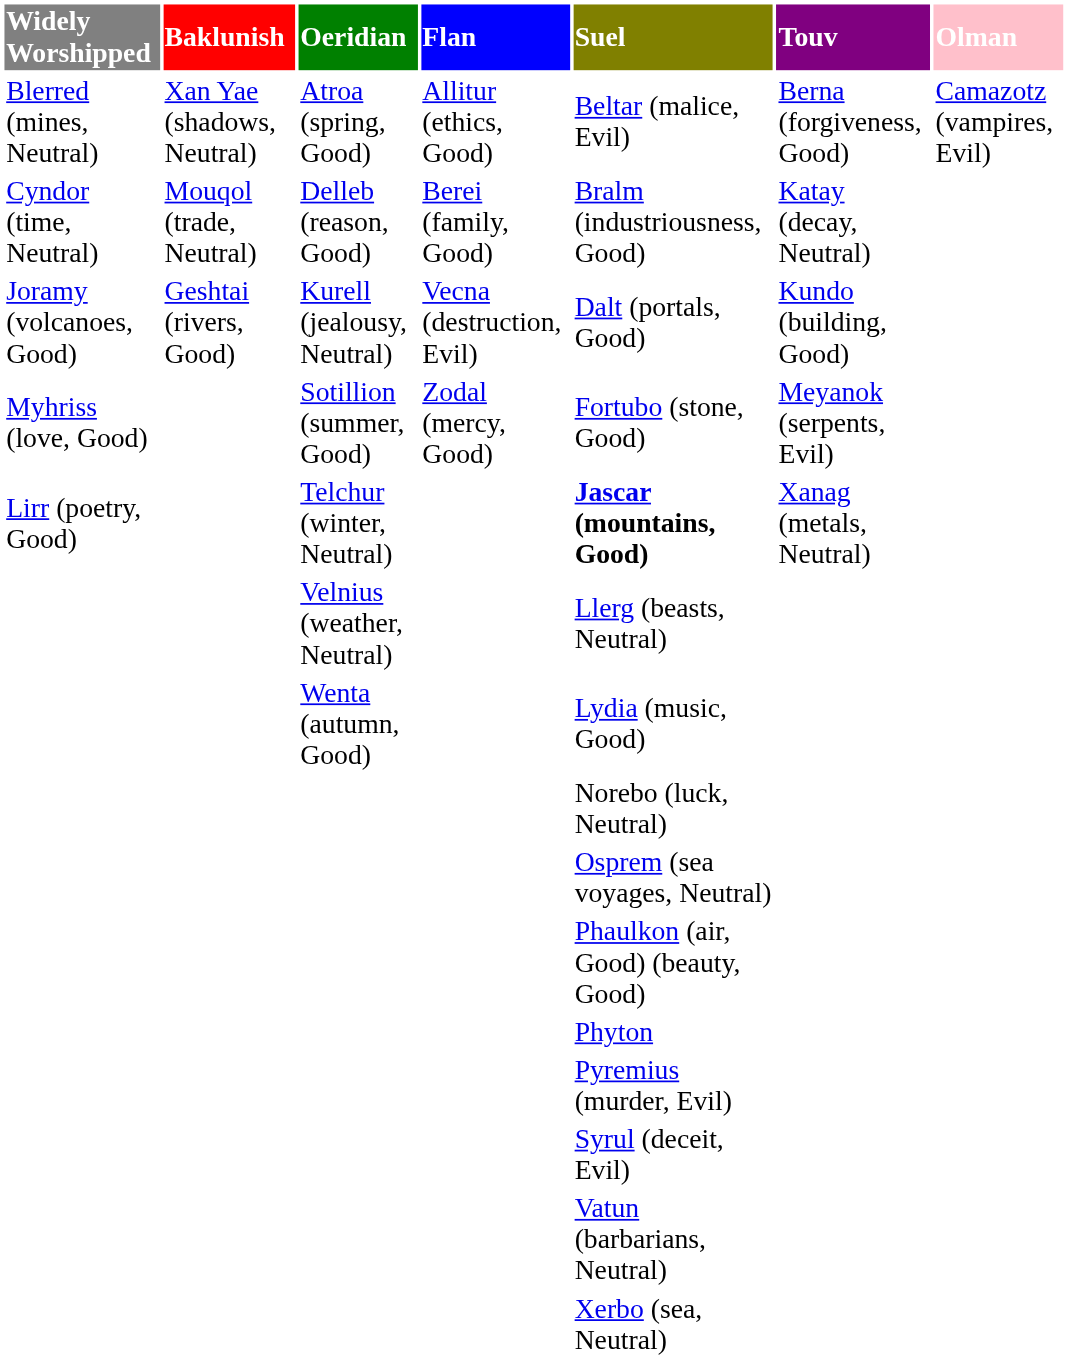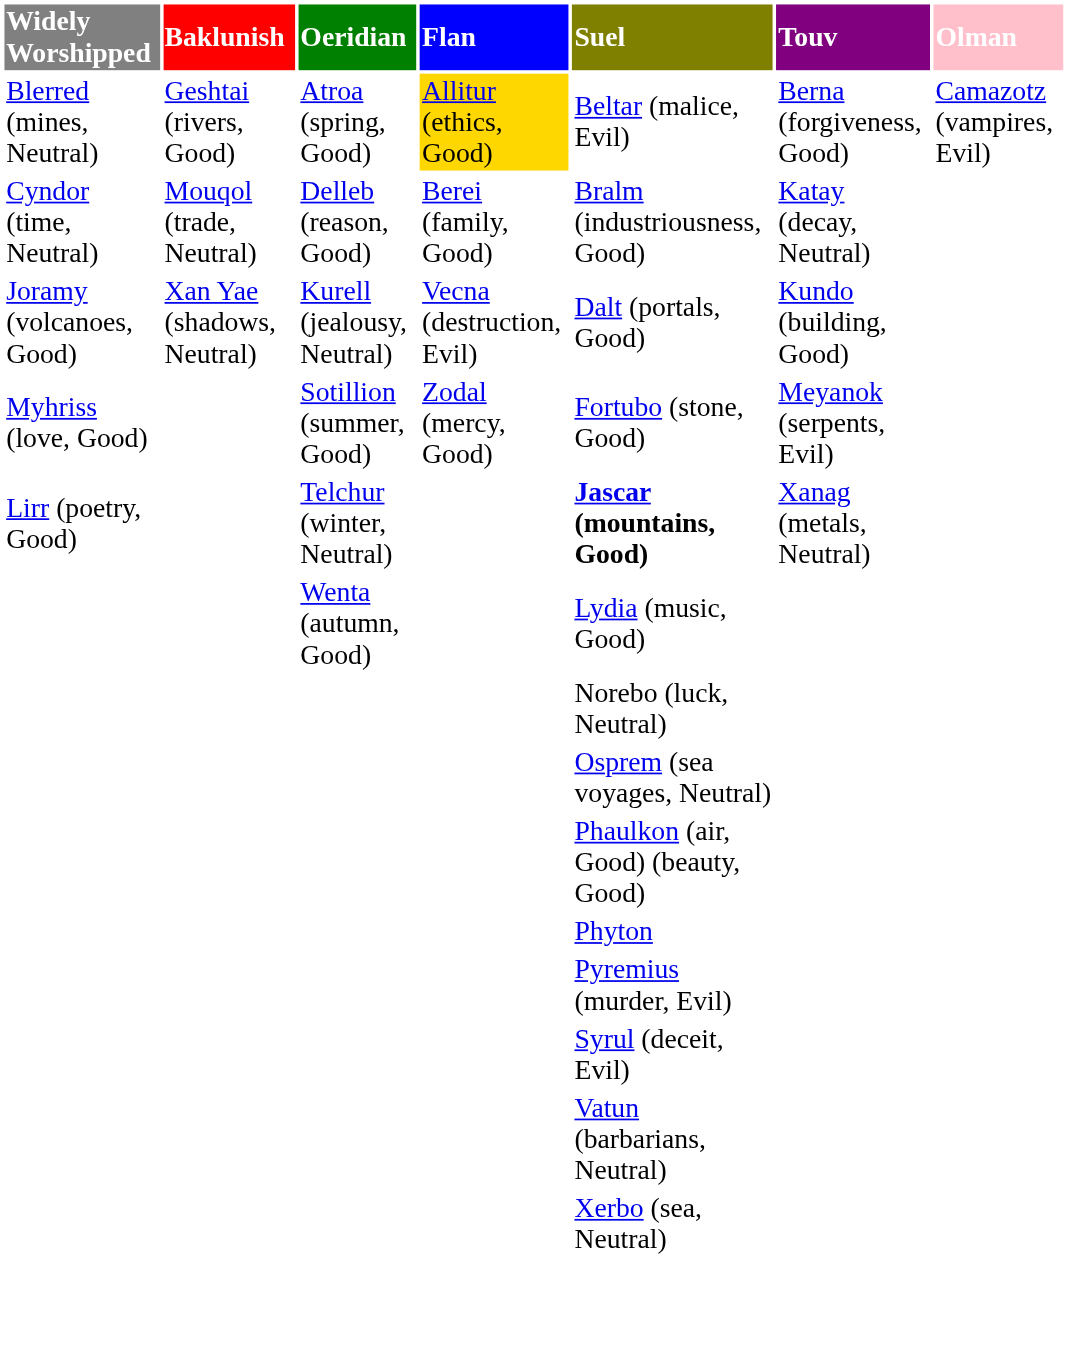Atroa (spring, Good) | Baklunish: Xan Yae (shadows, Neutral) -> Geshtai (rivers, Good)
Atroa (spring, Good) | Flan: no background -> gold background
Kurell (jealousy, Neutral) | Baklunish: Geshtai (rivers, Good) -> Xan Yae (shadows, Neutral)
- row: Velnius (weather, Neutral) | Llerg (beasts, Neutral)
